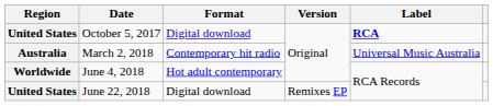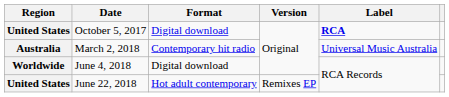June 4, 2018 | Format: Hot adult contemporary -> Digital download
June 22, 2018 | Format: Digital download -> Hot adult contemporary
